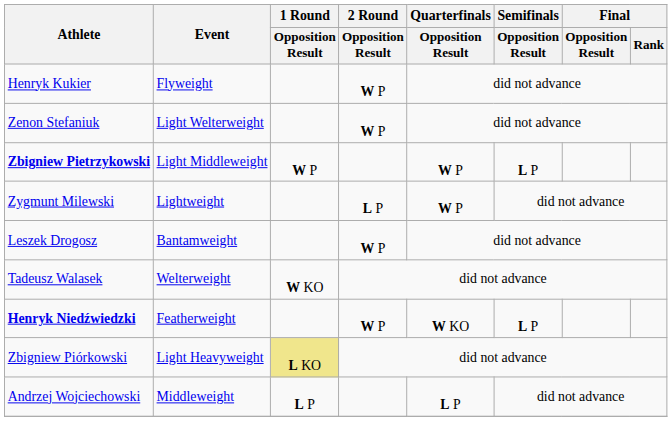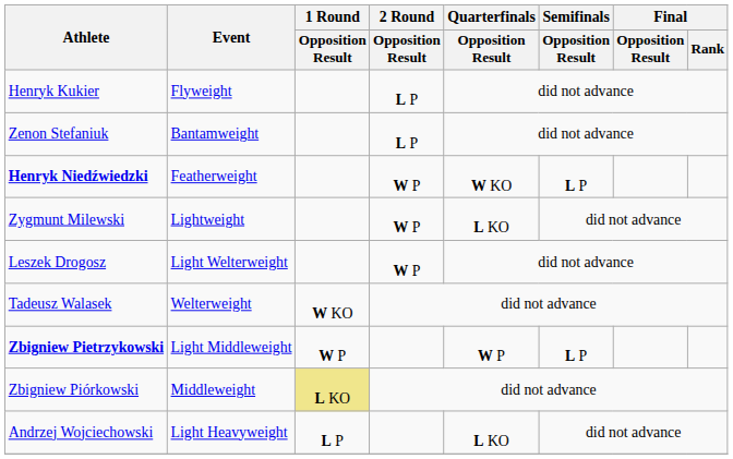Henryk Kukier | 2 Round / Opposition Result: W P -> L P
Zenon Stefaniuk | Event: Light Welterweight -> Bantamweight
Zenon Stefaniuk | 2 Round / Opposition Result: W P -> L P
rows swapped: Henryk Niedźwiedzki <-> Zbigniew Pietrzykowski
Zygmunt Milewski | 2 Round / Opposition Result: L P -> W P
Zygmunt Milewski | Quarterfinals / Opposition Result: W P -> L KO
Leszek Drogosz | Event: Bantamweight -> Light Welterweight
Zbigniew Piórkowski | Event: Light Heavyweight -> Middleweight
Andrzej Wojciechowski | Event: Middleweight -> Light Heavyweight
Andrzej Wojciechowski | Quarterfinals / Opposition Result: L P -> L KO
